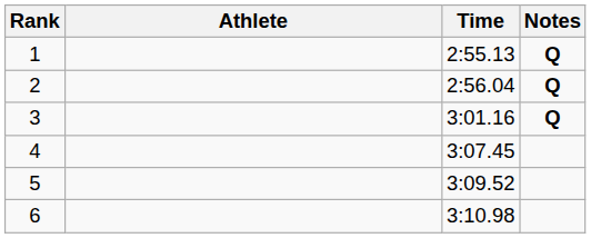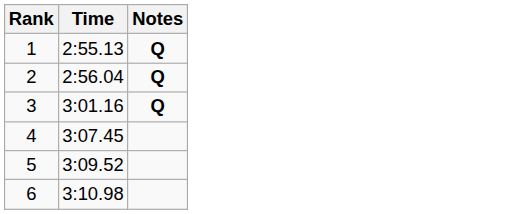- column: Athlete
